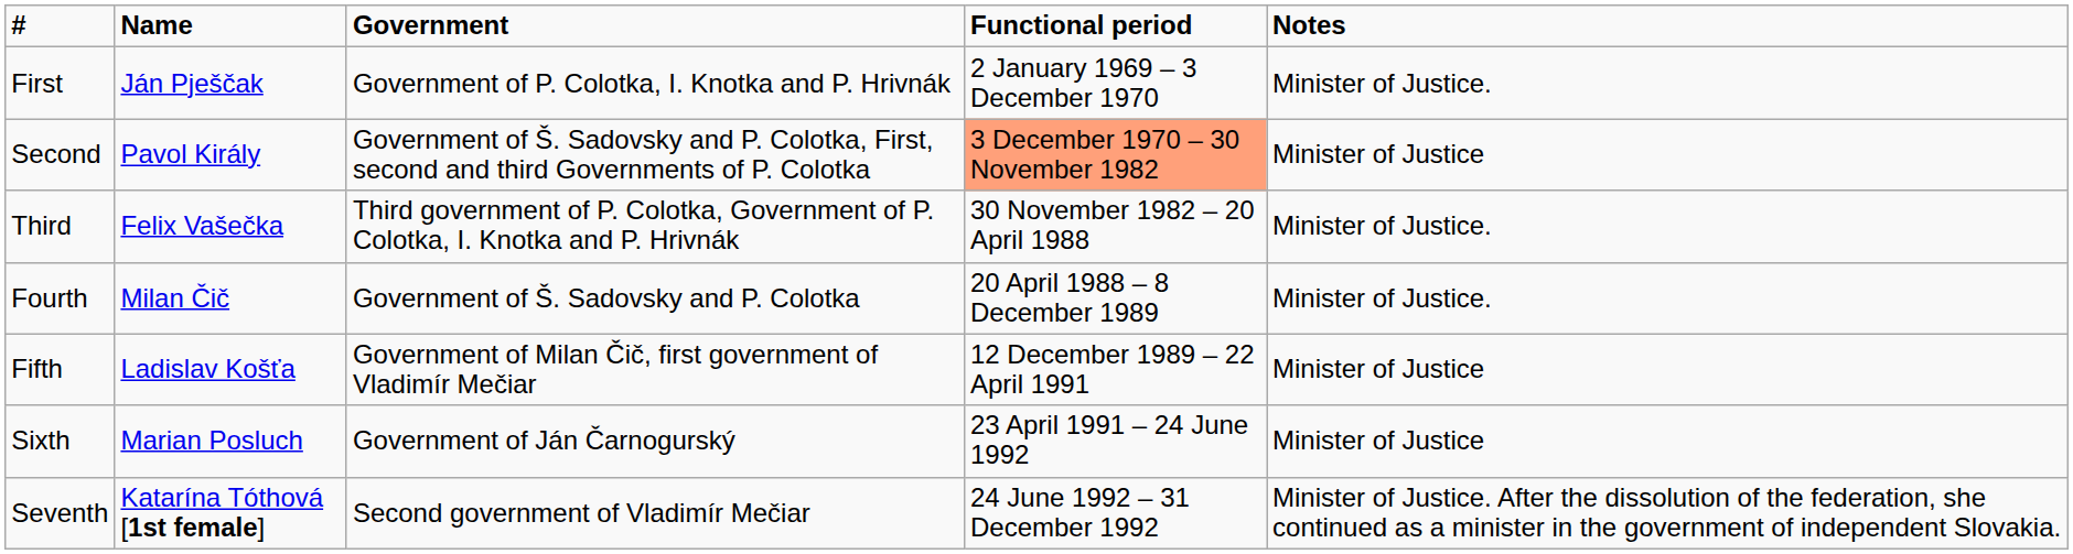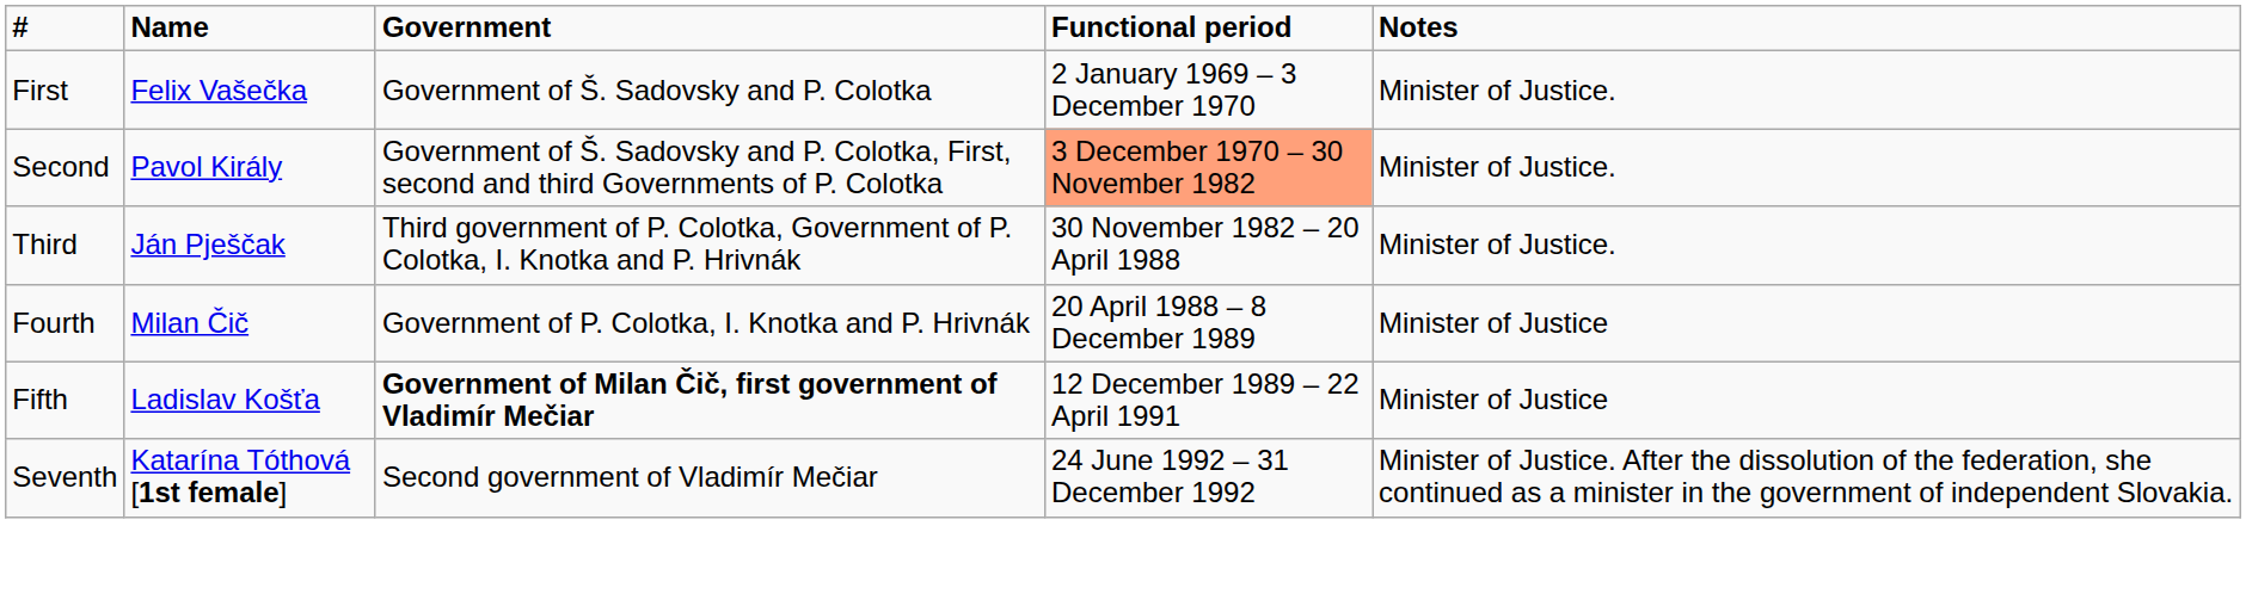First | Name: Ján Pješčak -> Felix Vašečka
First | Government: Government of P. Colotka, I. Knotka and P. Hrivnák -> Government of Š. Sadovsky and P. Colotka
Second | Notes: Minister of Justice -> Minister of Justice.
Third | Name: Felix Vašečka -> Ján Pješčak
Fourth | Government: Government of Š. Sadovsky and P. Colotka -> Government of P. Colotka, I. Knotka and P. Hrivnák
Fourth | Notes: Minister of Justice. -> Minister of Justice
Fifth | Government: normal -> bold
- row: Sixth | Marian Posluch | Government of Ján Čarnogurský | 23 April 1991 – 24 June 1992 | Minister of Justice
